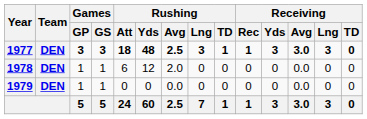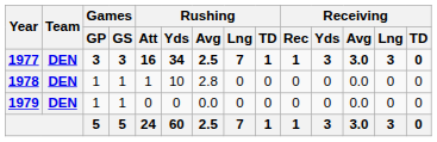1977 | Rushing / Att: 18 -> 16
1977 | Rushing / Yds: 48 -> 34
1977 | Rushing / Lng: 3 -> 7
1978 | Rushing / Att: 6 -> 1
1978 | Rushing / Yds: 12 -> 10
1978 | Rushing / Avg: 2.0 -> 2.8
